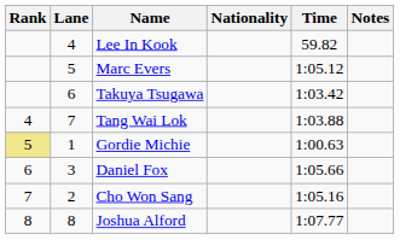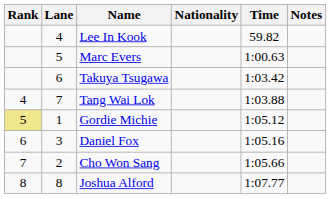Marc Evers | Time: 1:05.12 -> 1:00.63
Gordie Michie | Time: 1:00.63 -> 1:05.12
Daniel Fox | Time: 1:05.66 -> 1:05.16
Cho Won Sang | Time: 1:05.16 -> 1:05.66
